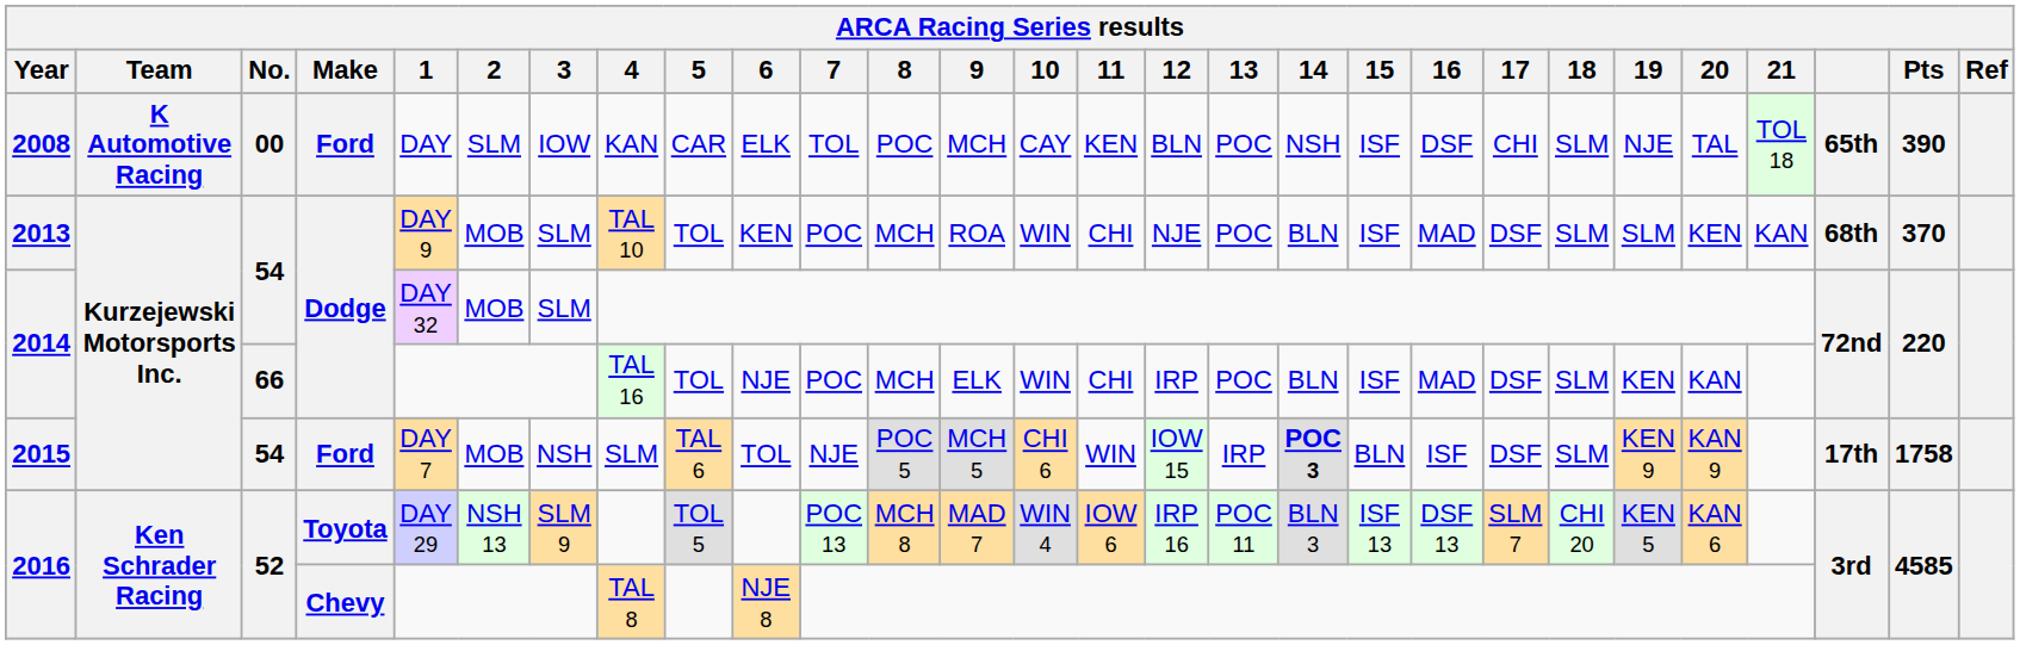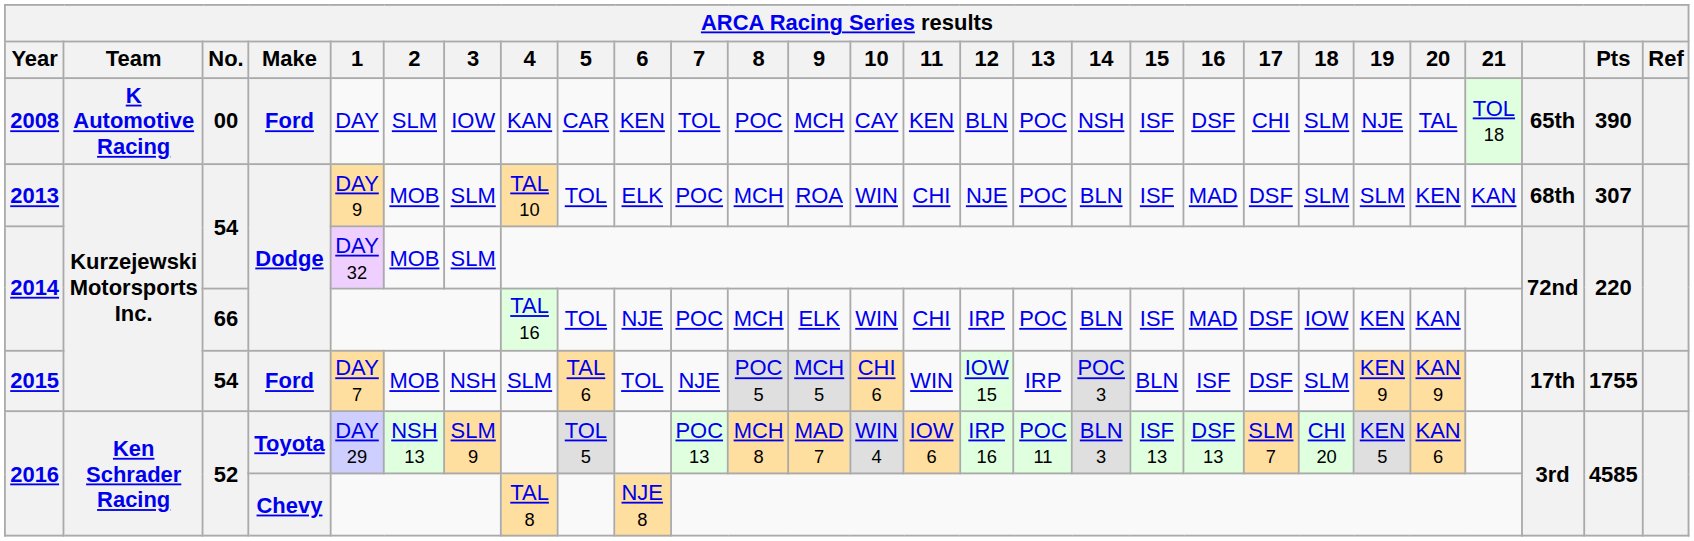2008 | 6: ELK -> KEN
2013 | 6: KEN -> ELK
2013 | Pts: 370 -> 307
2014 / 66 | 18: SLM -> IOW
2015 | 14: bold -> normal
2015 | Pts: 1758 -> 1755
